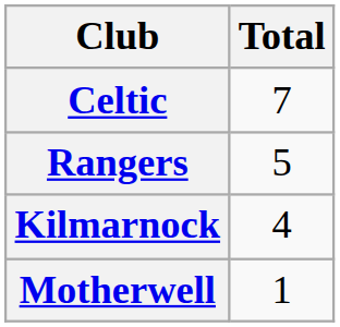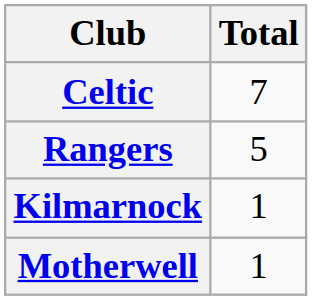Kilmarnock | Total: 4 -> 1
